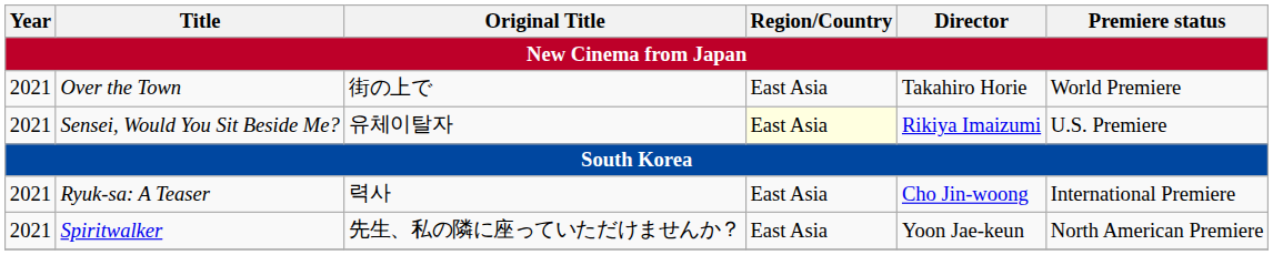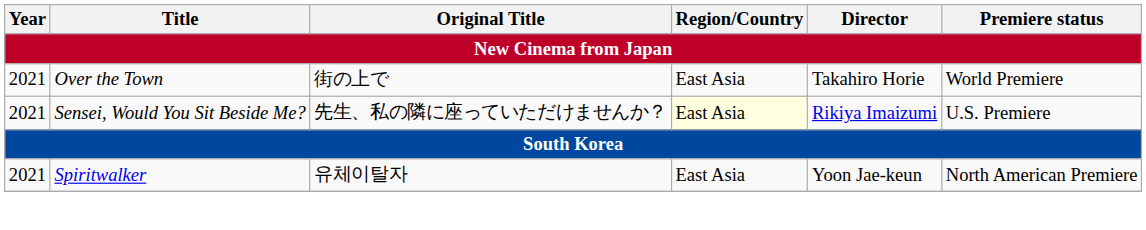Sensei, Would You Sit Beside Me? | Original Title: 유체이탈자 -> 先生、私の隣に座っていただけませんか？
- row: 2021 | Ryuk-sa: A Teaser | 력사 | East Asia | Cho Jin-woong | International Premiere
Spiritwalker | Original Title: 先生、私の隣に座っていただけませんか？ -> 유체이탈자
